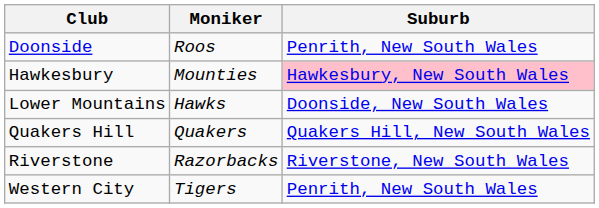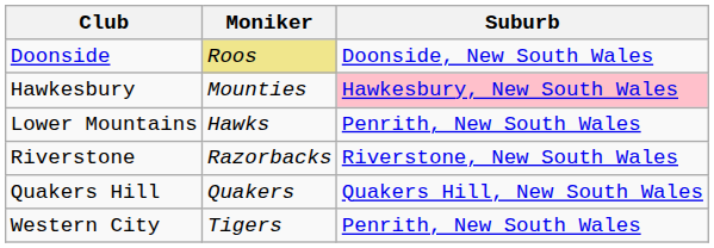Doonside | Moniker: no background -> khaki background
Doonside | Suburb: Penrith, New South Wales -> Doonside, New South Wales
Lower Mountains | Suburb: Doonside, New South Wales -> Penrith, New South Wales
rows swapped: Riverstone <-> Quakers Hill
